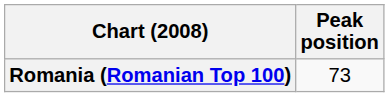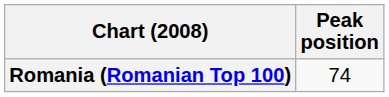Romania (Romanian Top 100) | Peak position: 73 -> 74
